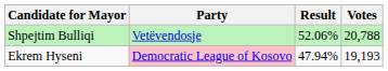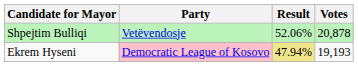Shpejtim Bulliqi | Votes: 20,788 -> 20,878
Ekrem Hyseni | Result: no background -> khaki background
